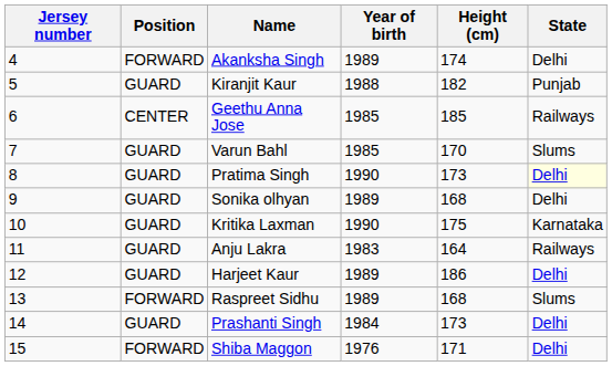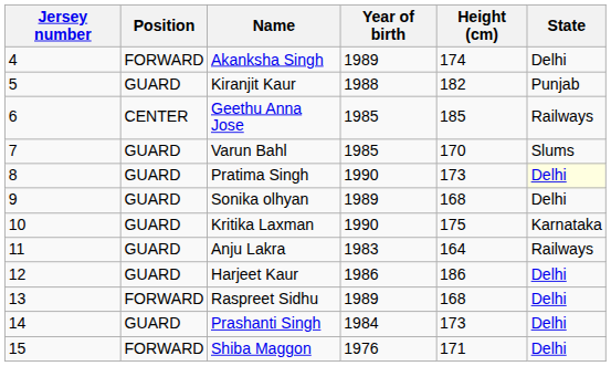Harjeet Kaur | Year of birth: 1989 -> 1986
Raspreet Sidhu | State: Slums -> Delhi
